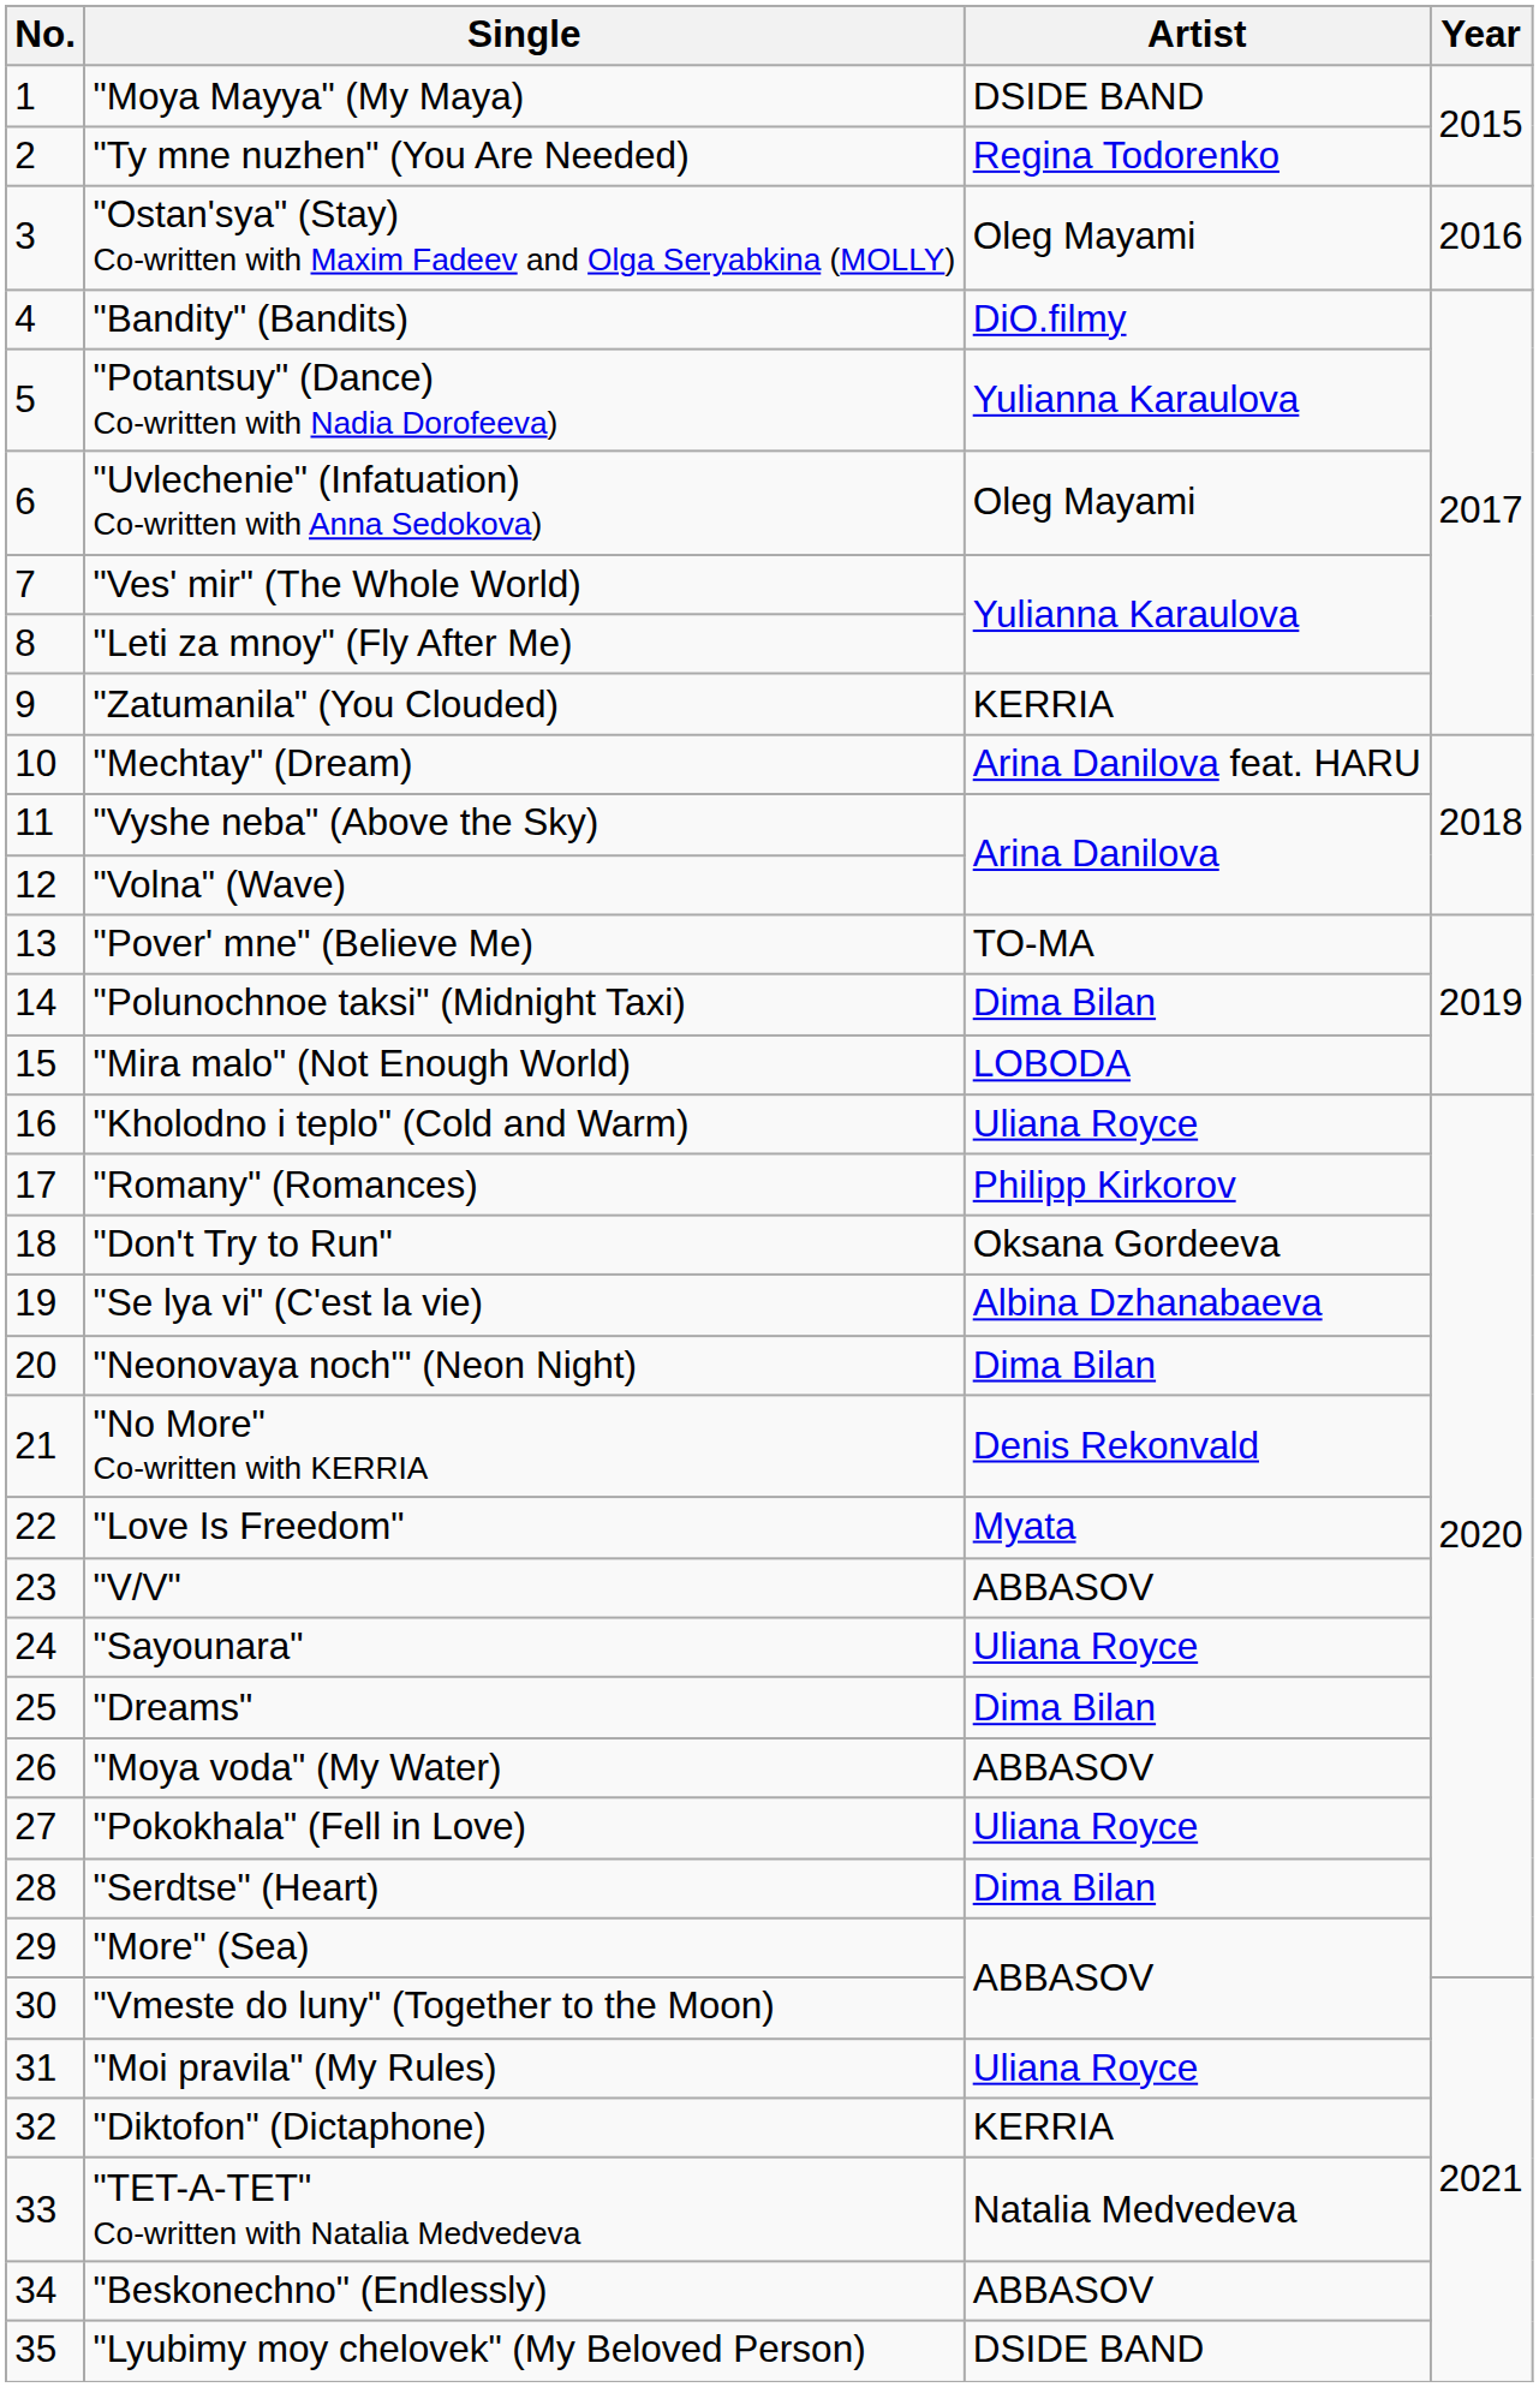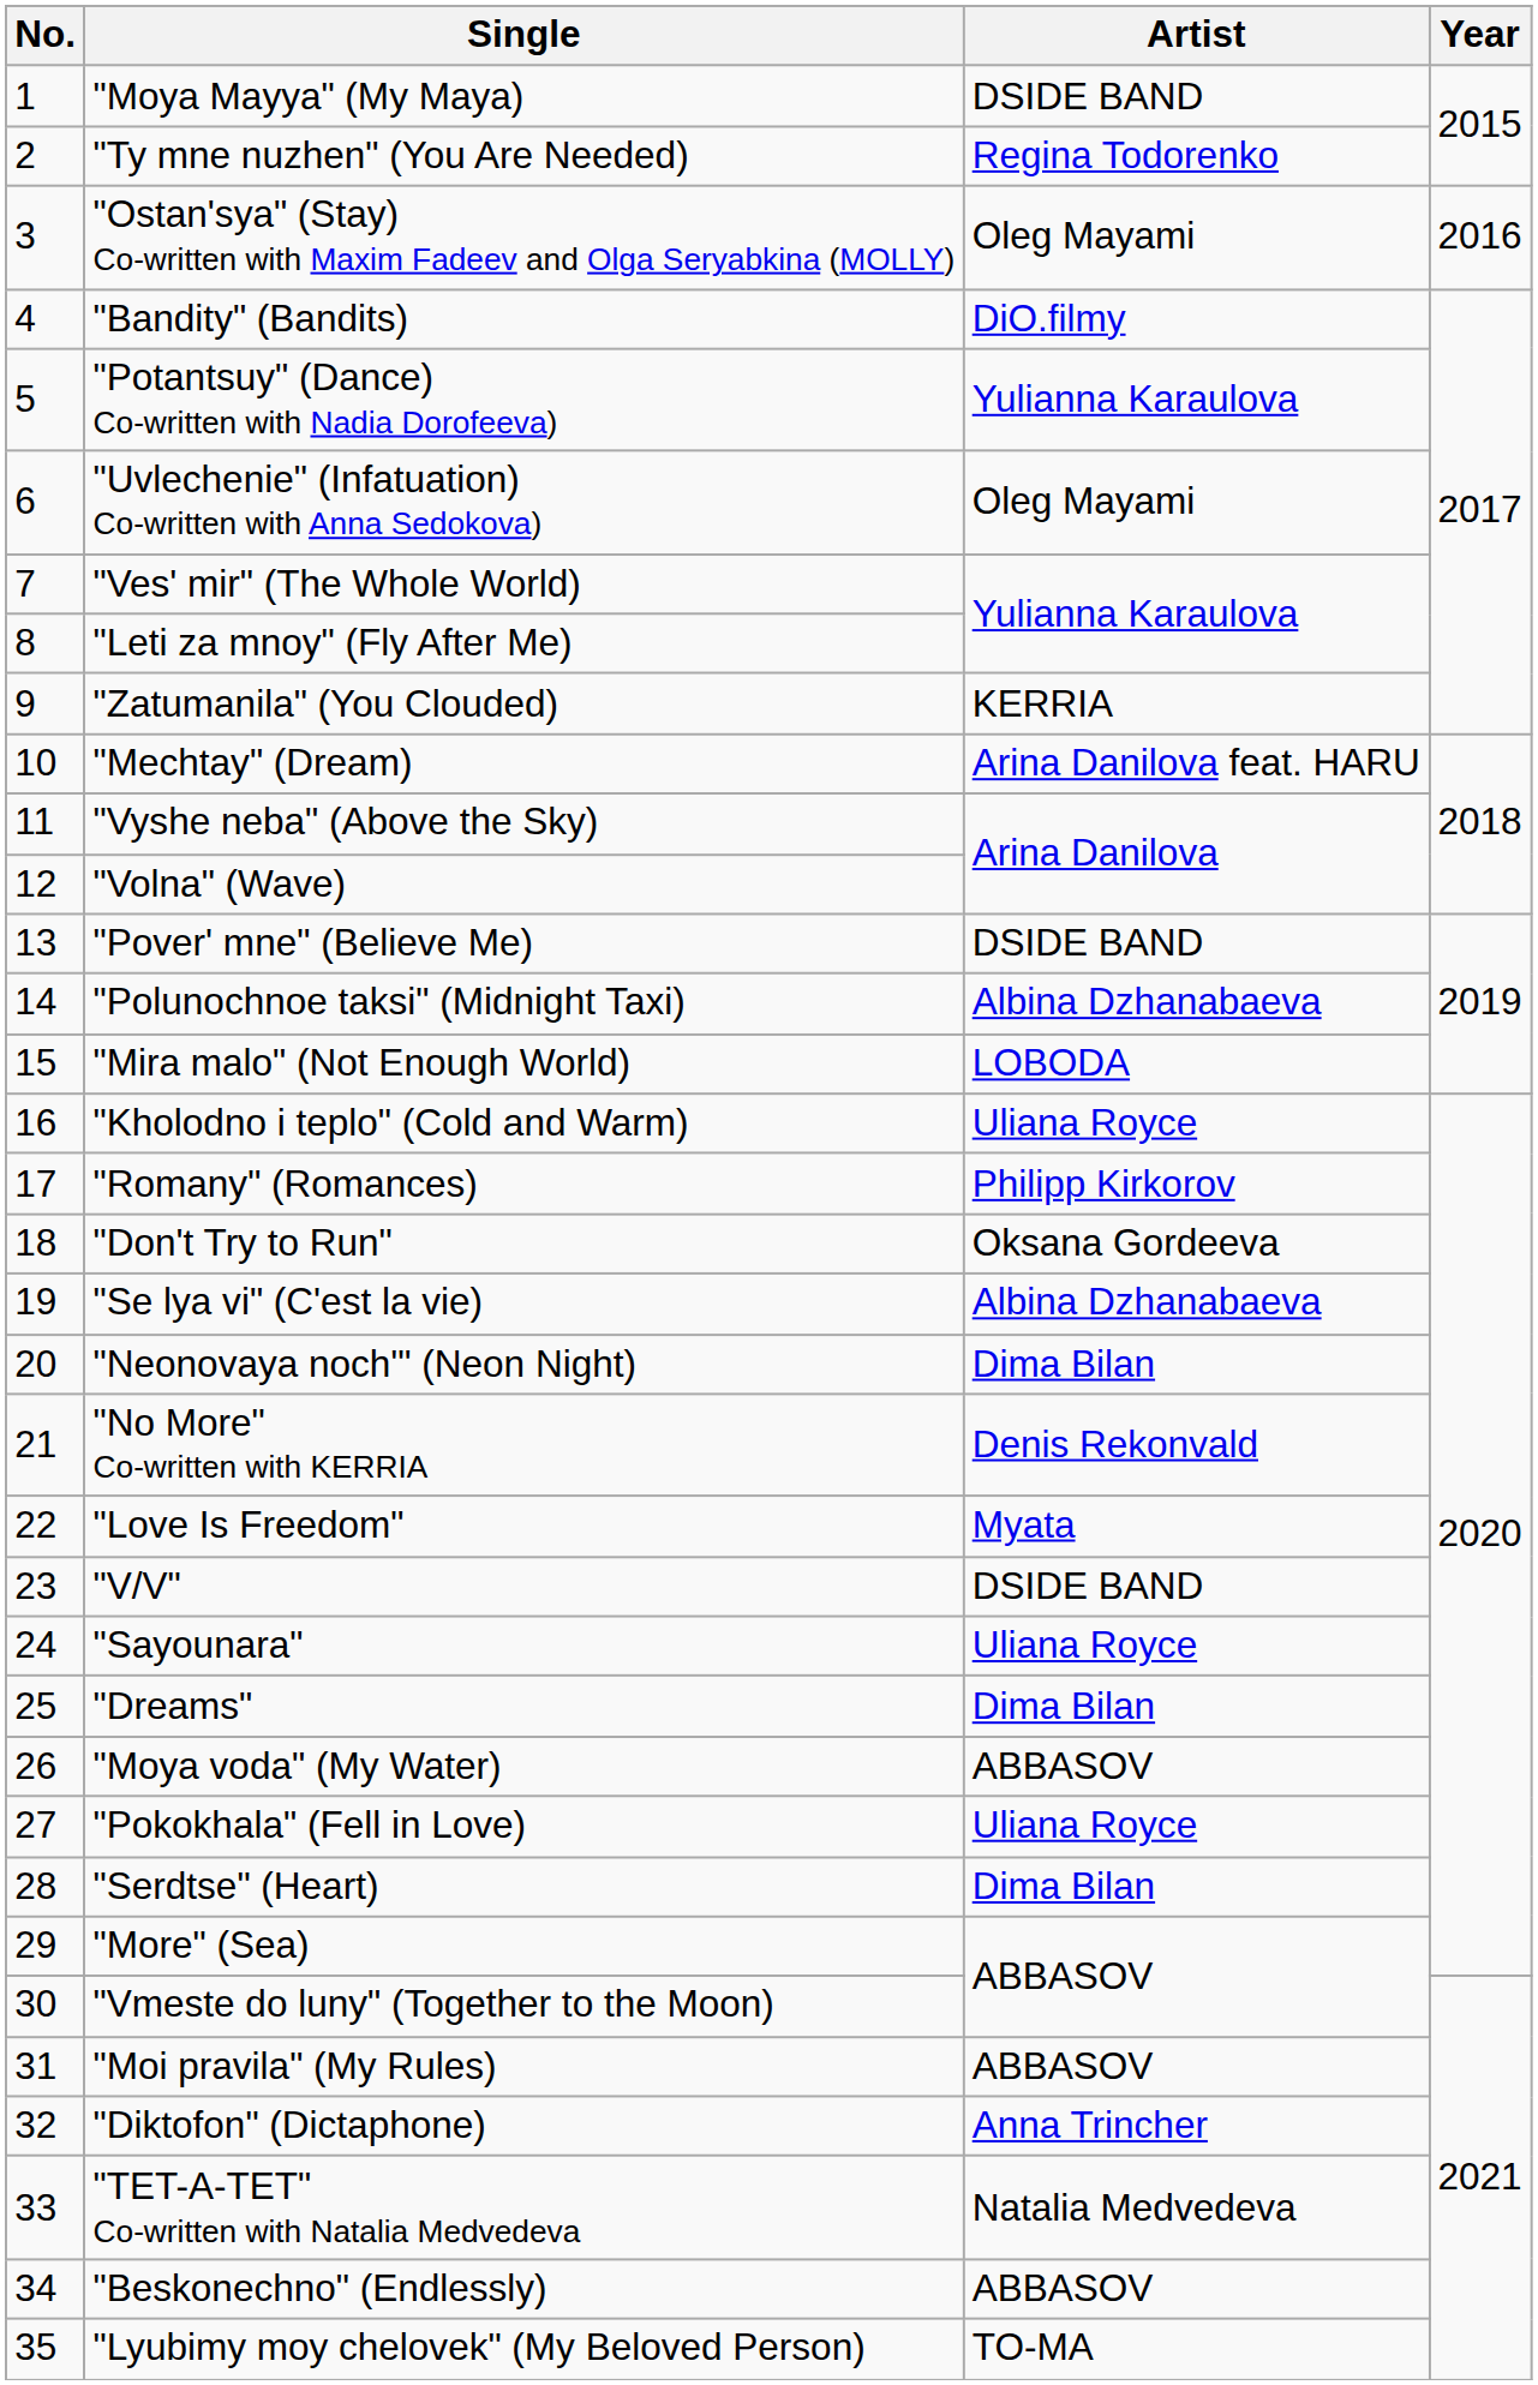"Pover' mne" (Believe Me) | Artist: TO-MA -> DSIDE BAND
"Polunochnoe taksi" (Midnight Taxi) | Artist: Dima Bilan -> Albina Dzhanabaeva
"V/V" | Artist: ABBASOV -> DSIDE BAND
"Moi pravila" (My Rules) | Artist: Uliana Royce -> ABBASOV
"Diktofon" (Dictaphone) | Artist: KERRIA -> Anna Trincher
"Lyubimy moy chelovek" (My Beloved Person) | Artist: DSIDE BAND -> TO-MA
